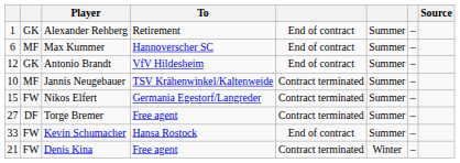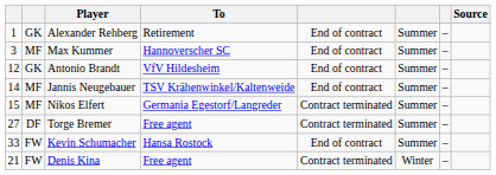Max Kummer | column 1: 6 -> 3
Jannis Neugebauer | column 1: 10 -> 14
Jannis Neugebauer | column 5: Contract terminated -> End of contract
Nikos Elfert | column 2: FW -> MF
